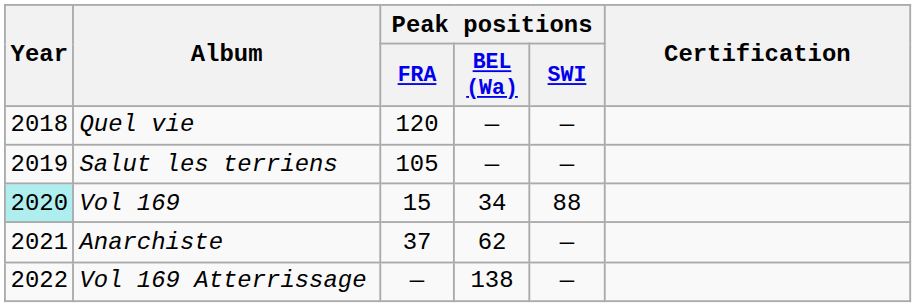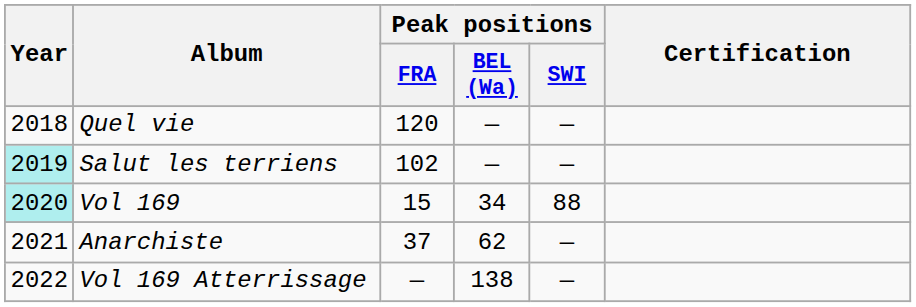Salut les terriens | Year: no background -> paleturquoise background
Salut les terriens | Peak positions / FRA: 105 -> 102
